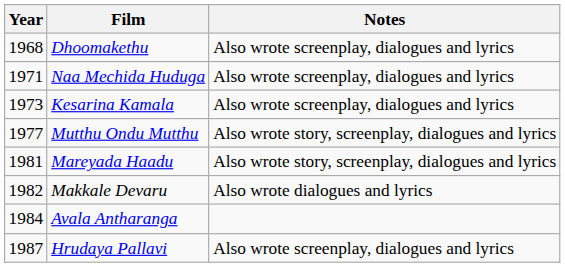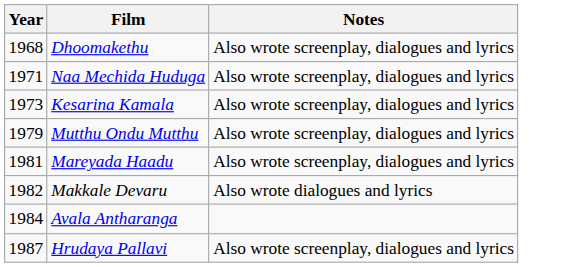Mutthu Ondu Mutthu | Year: 1977 -> 1979
Mutthu Ondu Mutthu | Notes: Also wrote story, screenplay, dialogues and lyrics -> Also wrote screenplay, dialogues and lyrics
Mareyada Haadu | Notes: Also wrote story, screenplay, dialogues and lyrics -> Also wrote screenplay, dialogues and lyrics
